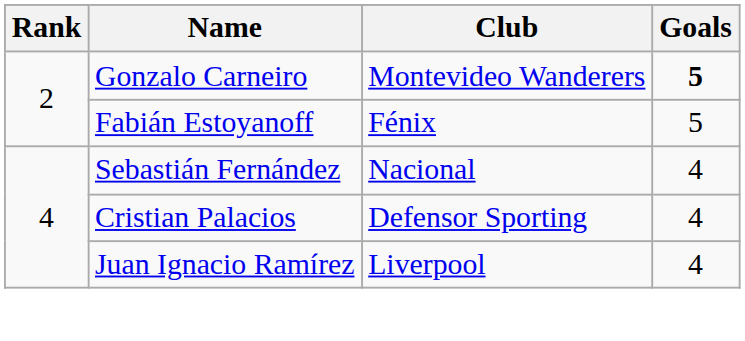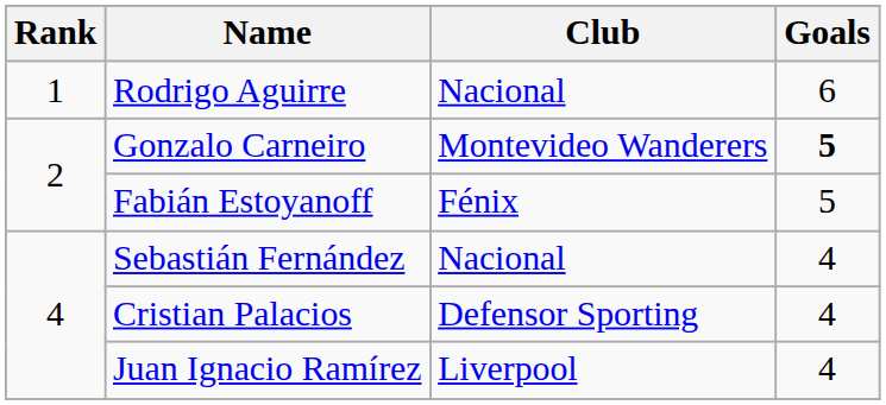+ row: 1 | Rodrigo Aguirre | Nacional | 6
